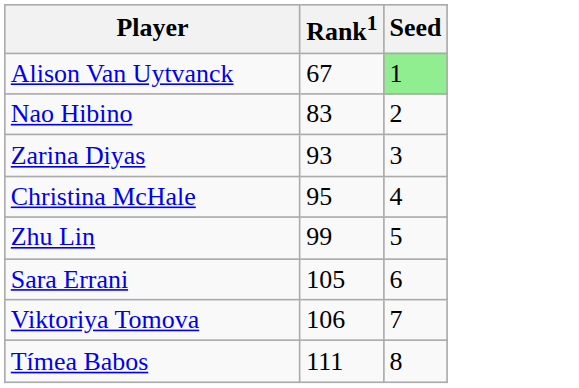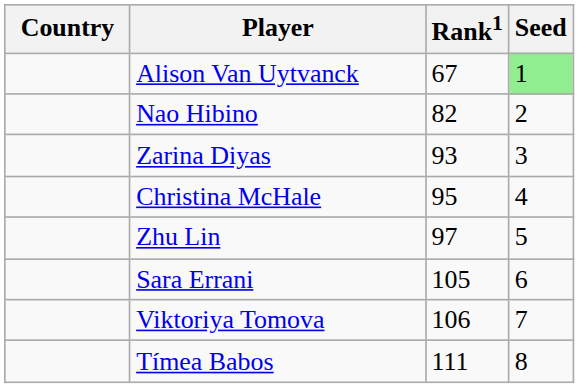+ column: Country
Nao Hibino | Rank1: 83 -> 82
Zhu Lin | Rank1: 99 -> 97
